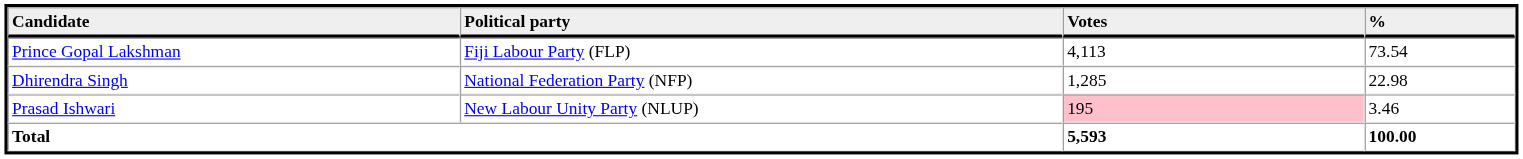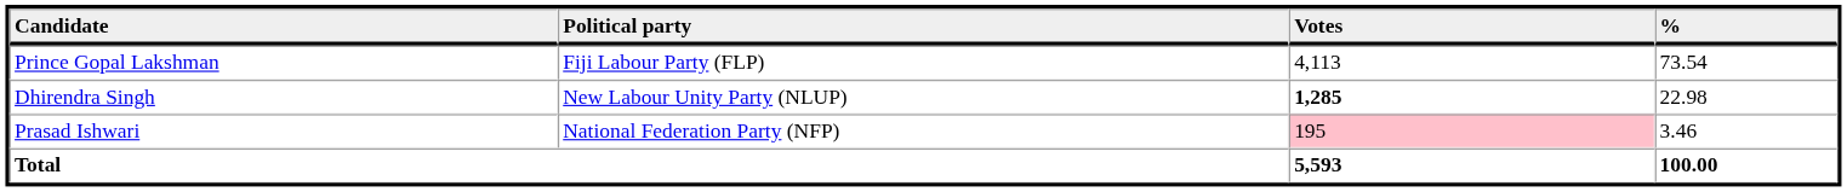Dhirendra Singh | Political party: National Federation Party (NFP) -> New Labour Unity Party (NLUP)
Dhirendra Singh | Votes: normal -> bold
Prasad Ishwari | Political party: New Labour Unity Party (NLUP) -> National Federation Party (NFP)
